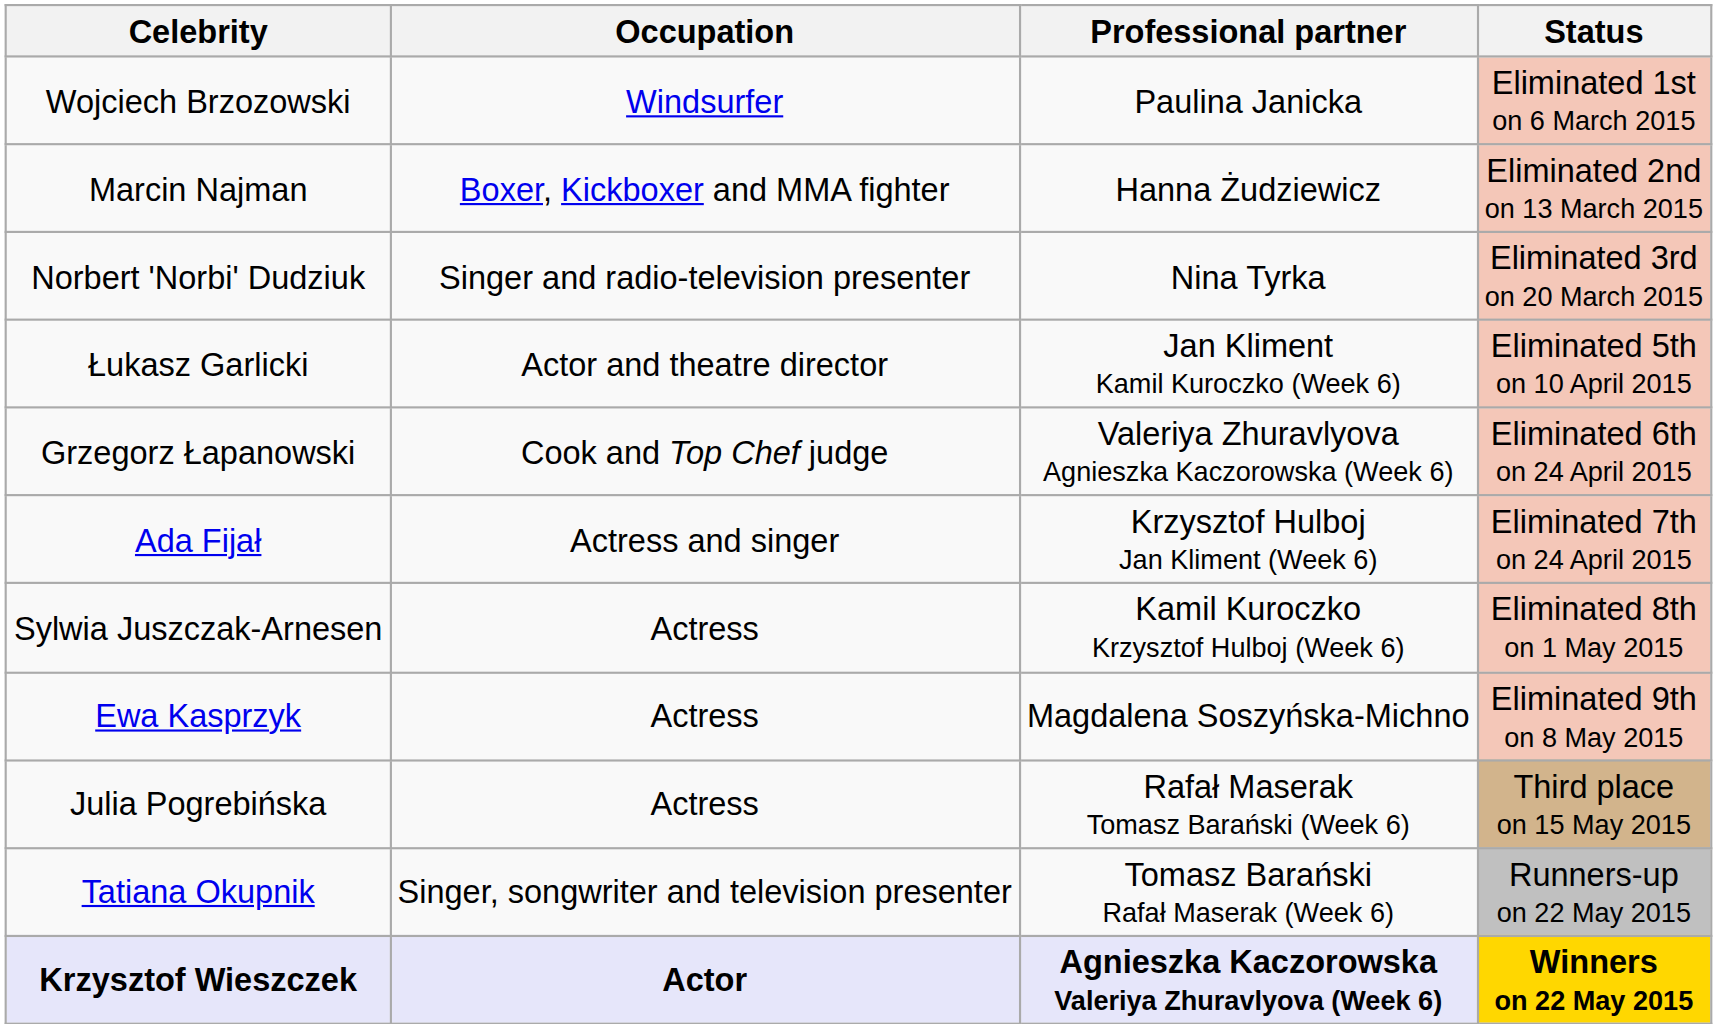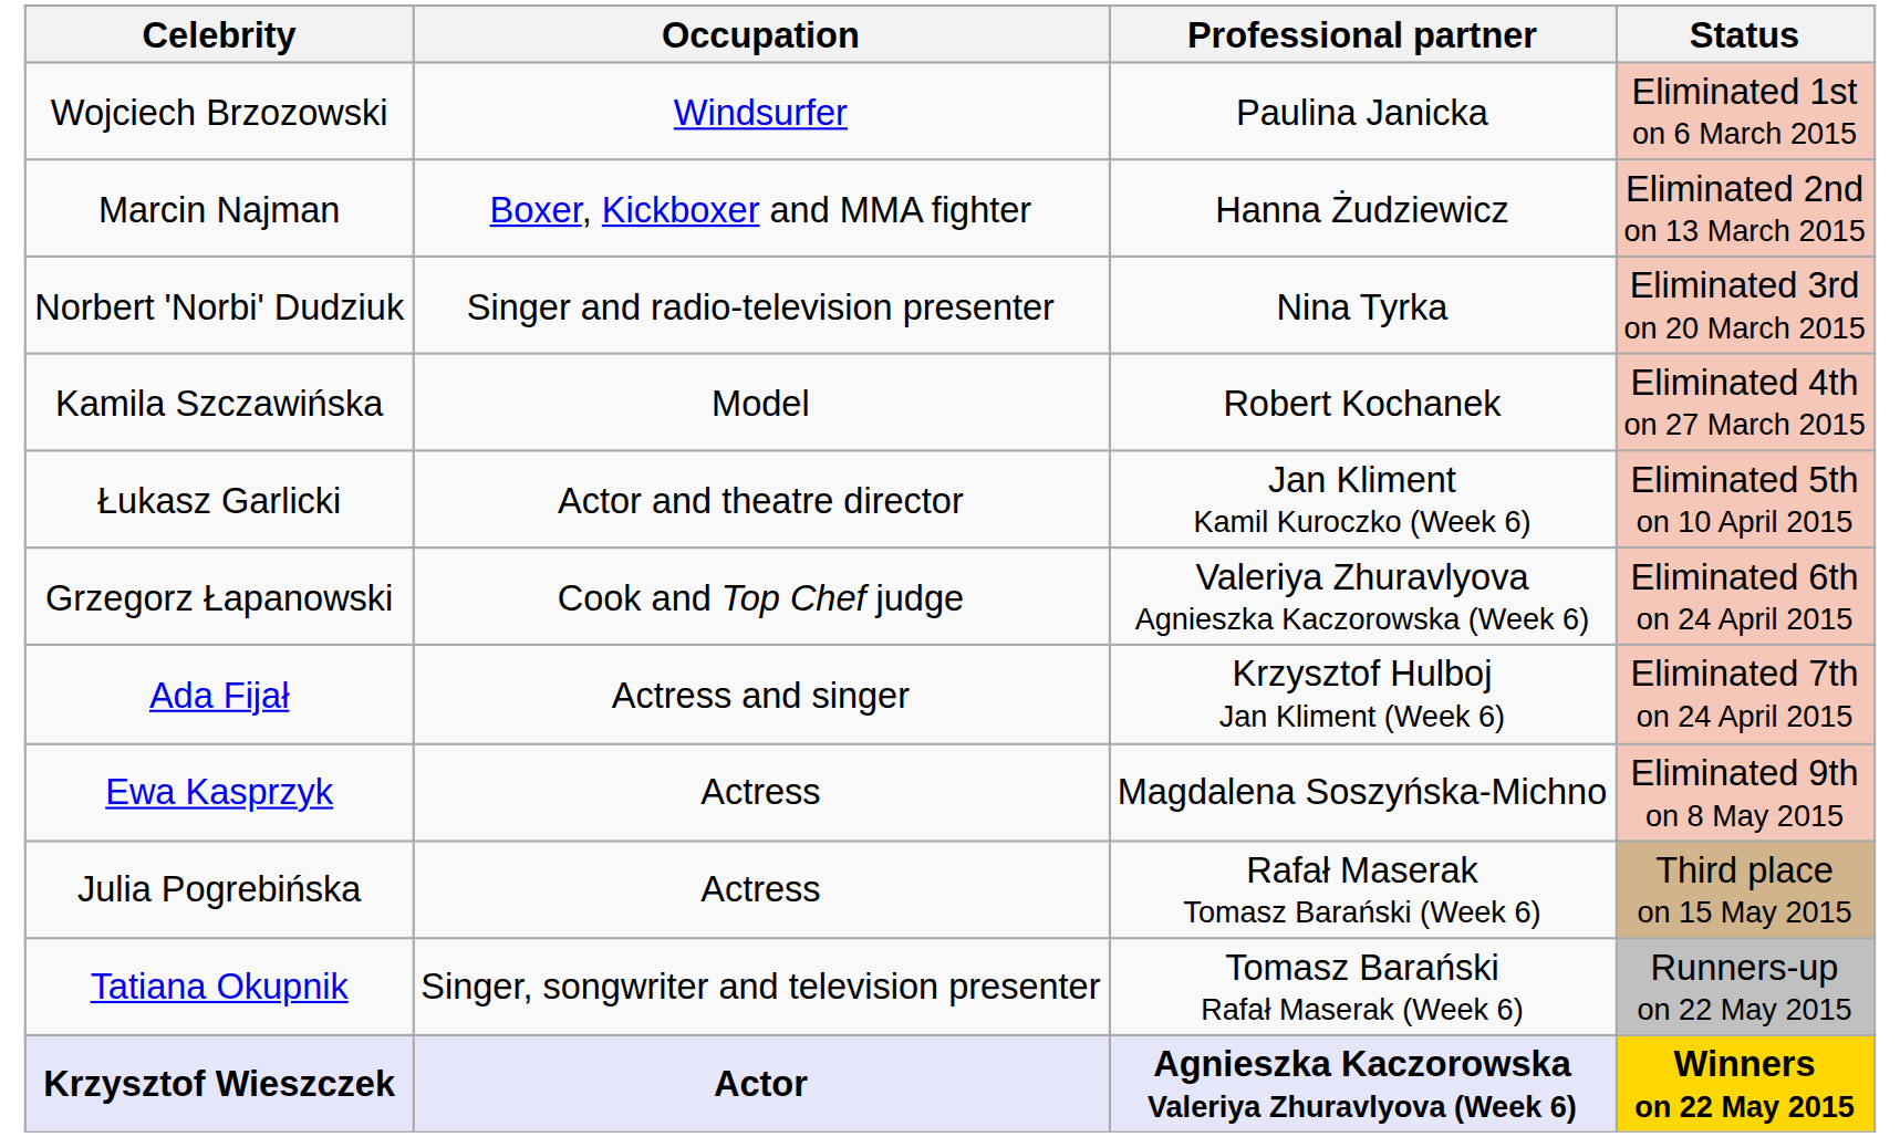+ row: Kamila Szczawińska | Model | Robert Kochanek | Eliminated 4th on 27 March 2015
- row: Sylwia Juszczak-Arnesen | Actress | Kamil Kuroczko Krzysztof Hulboj (Week 6) | Eliminated 8th on 1 May 2015
